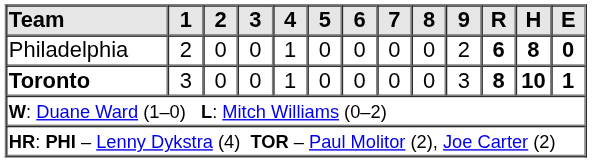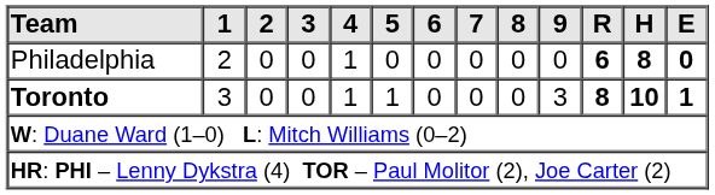Philadelphia | 9: 2 -> 0
Toronto | 5: 0 -> 1
